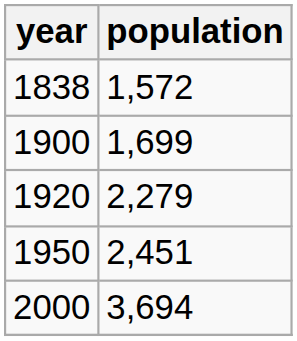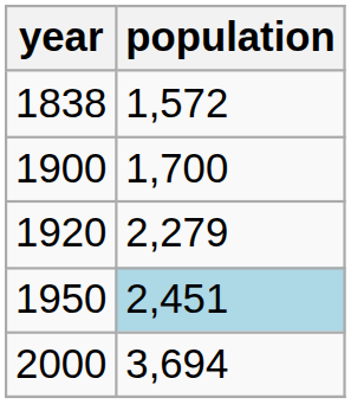1900 | population: 1,699 -> 1,700
1950 | population: no background -> lightblue background
